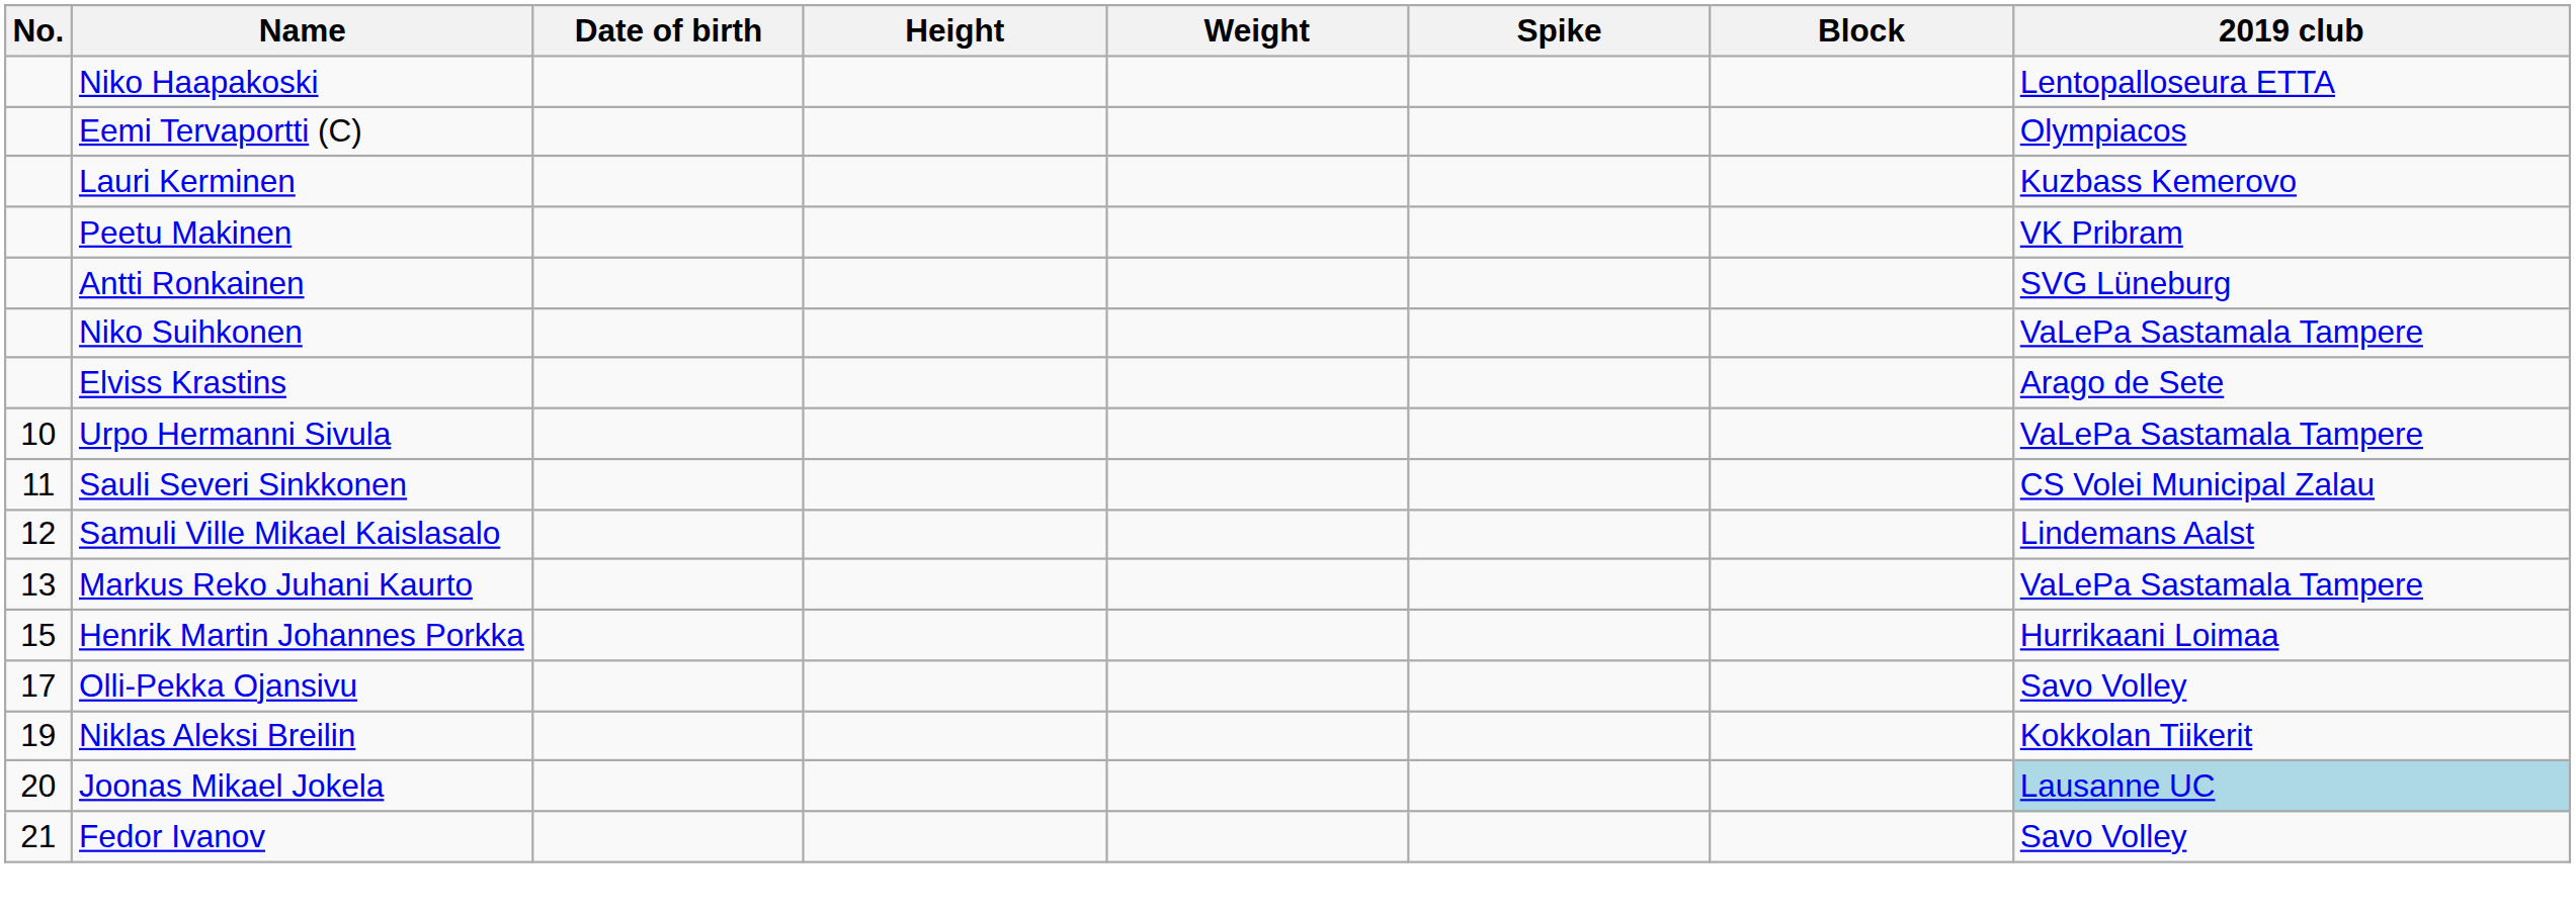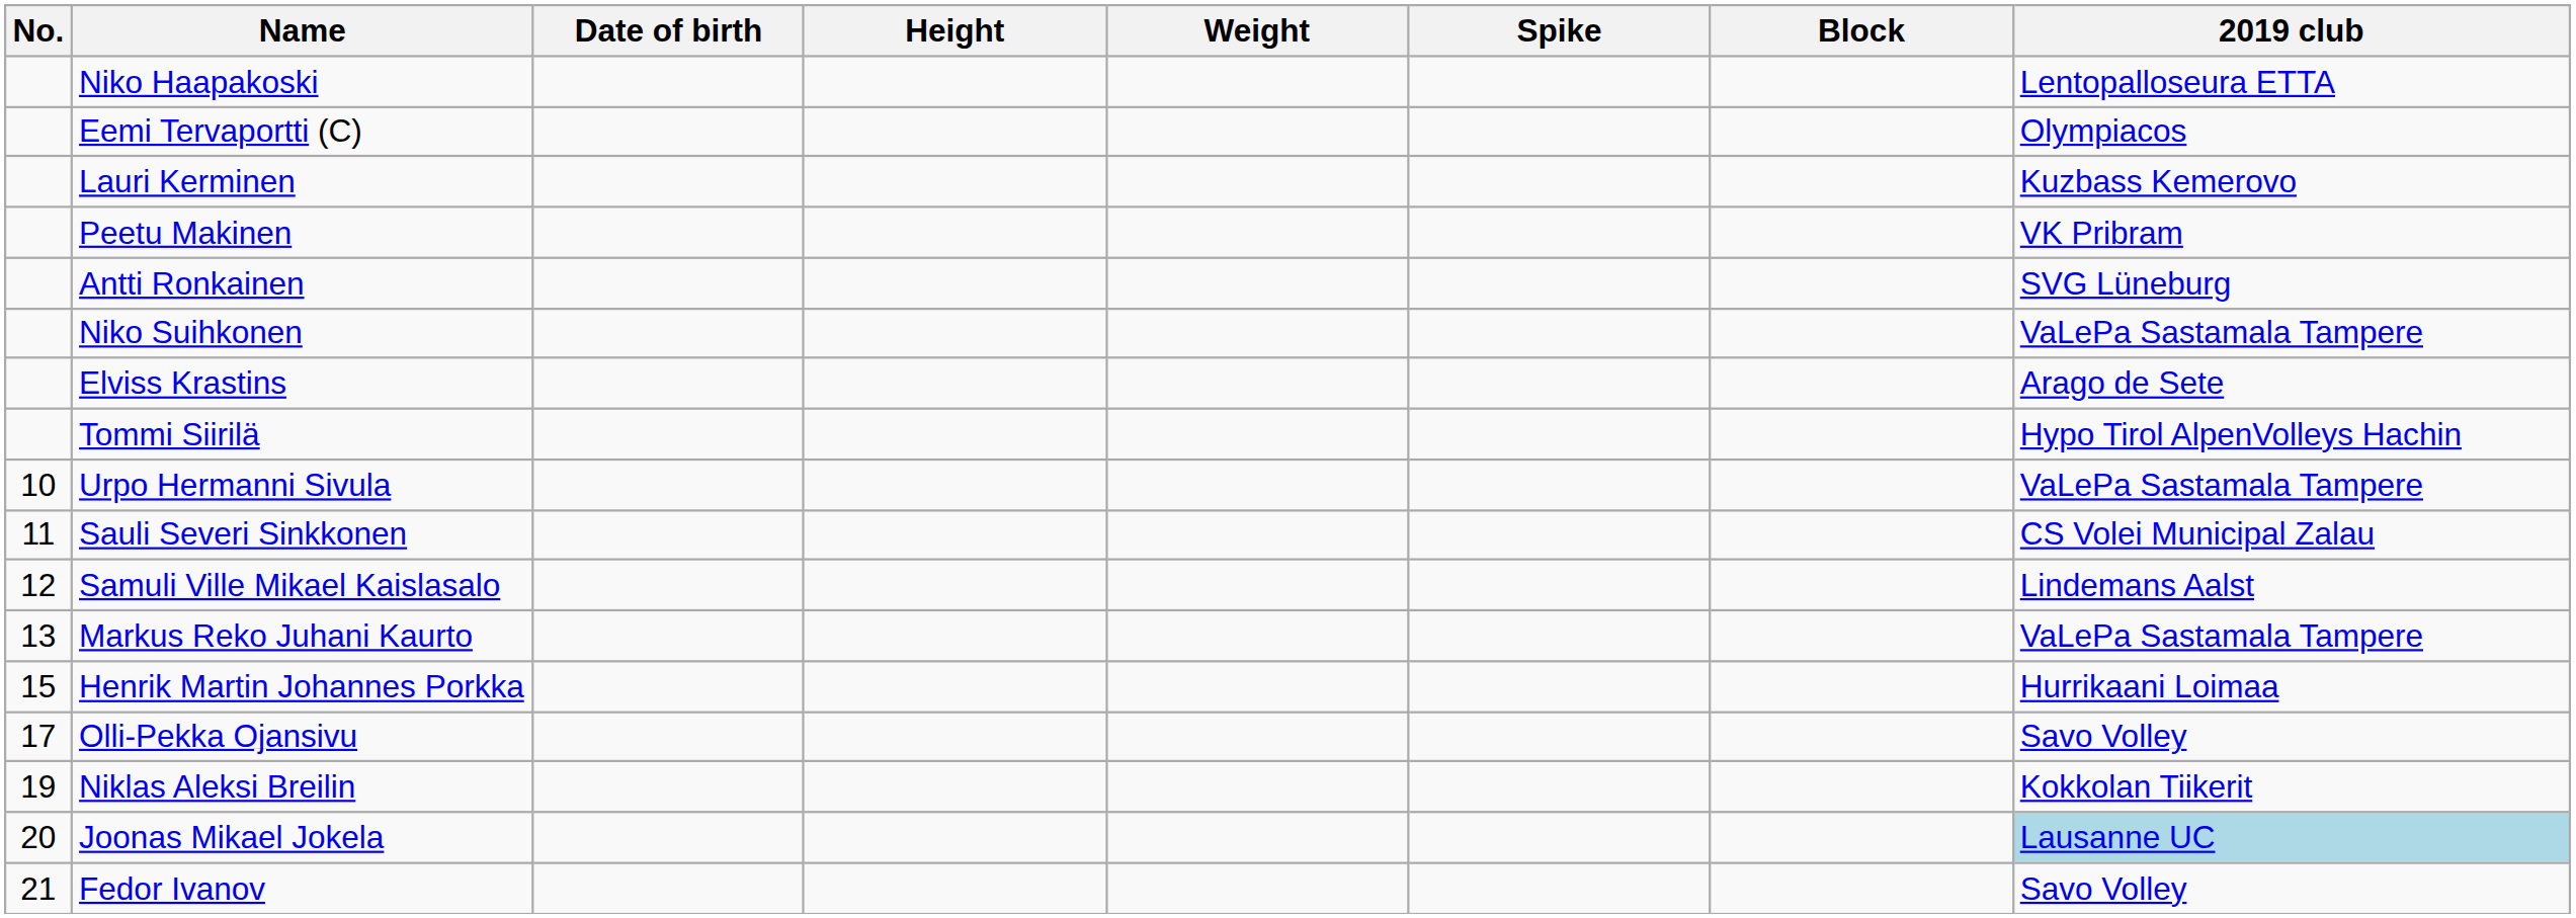+ row: Tommi Siirilä | Hypo Tirol AlpenVolleys Hachin
